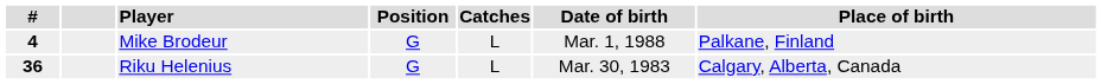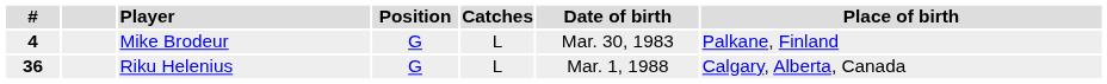Mike Brodeur | Date of birth: Mar. 1, 1988 -> Mar. 30, 1983
Riku Helenius | Date of birth: Mar. 30, 1983 -> Mar. 1, 1988
